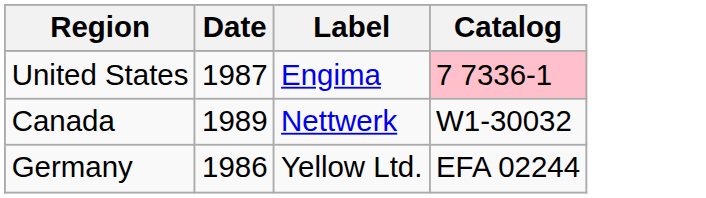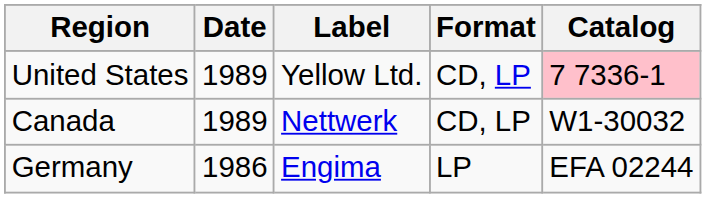+ column: Format | CD, LP | CD, LP | LP
United States | Date: 1987 -> 1989
United States | Label: Engima -> Yellow Ltd.
Germany | Label: Yellow Ltd. -> Engima
